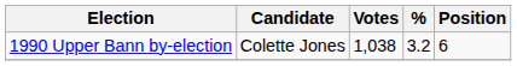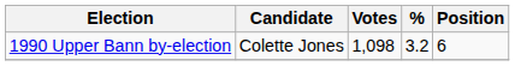1990 Upper Bann by-election | Votes: 1,038 -> 1,098
